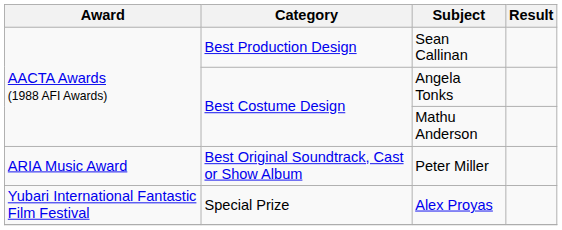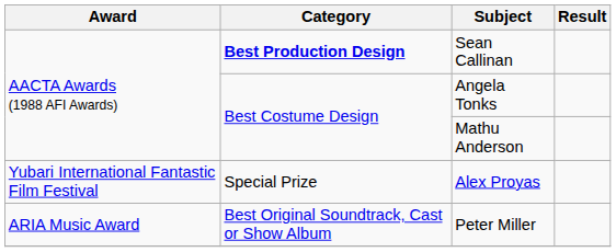Sean Callinan | Category: normal -> bold
rows swapped: Peter Miller <-> Alex Proyas
